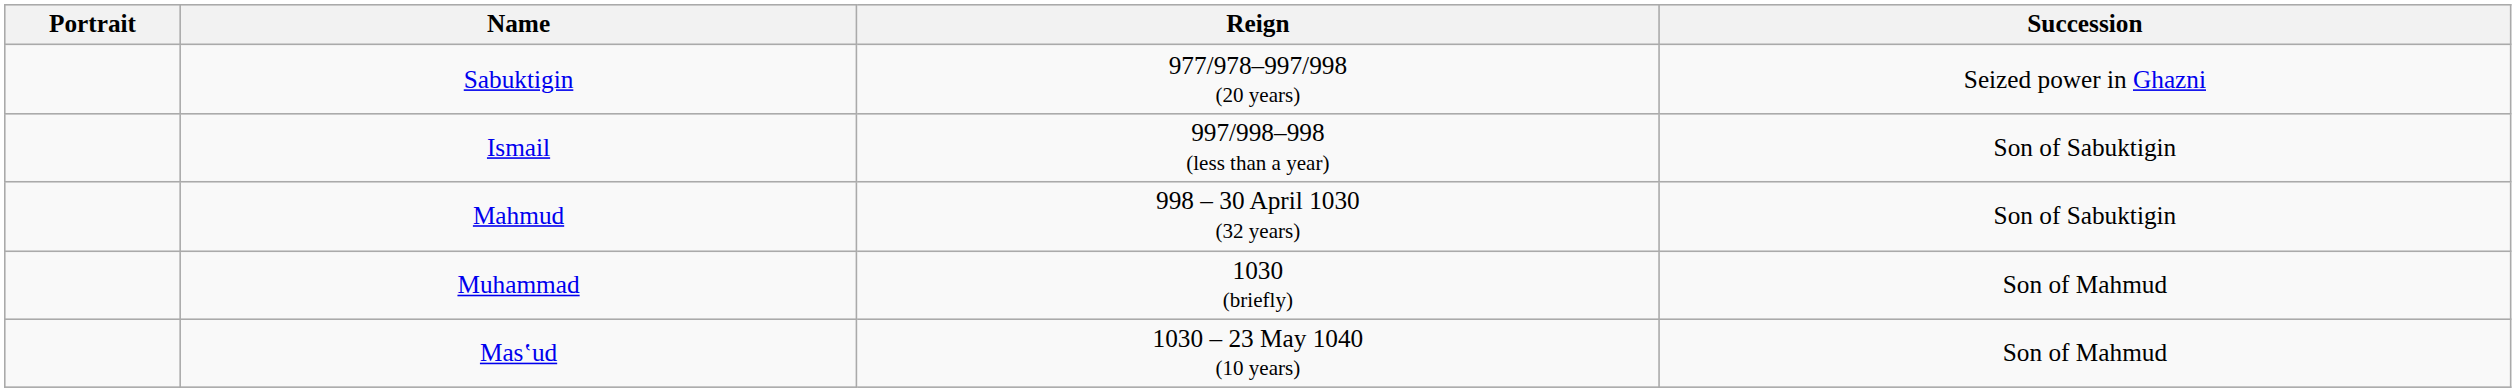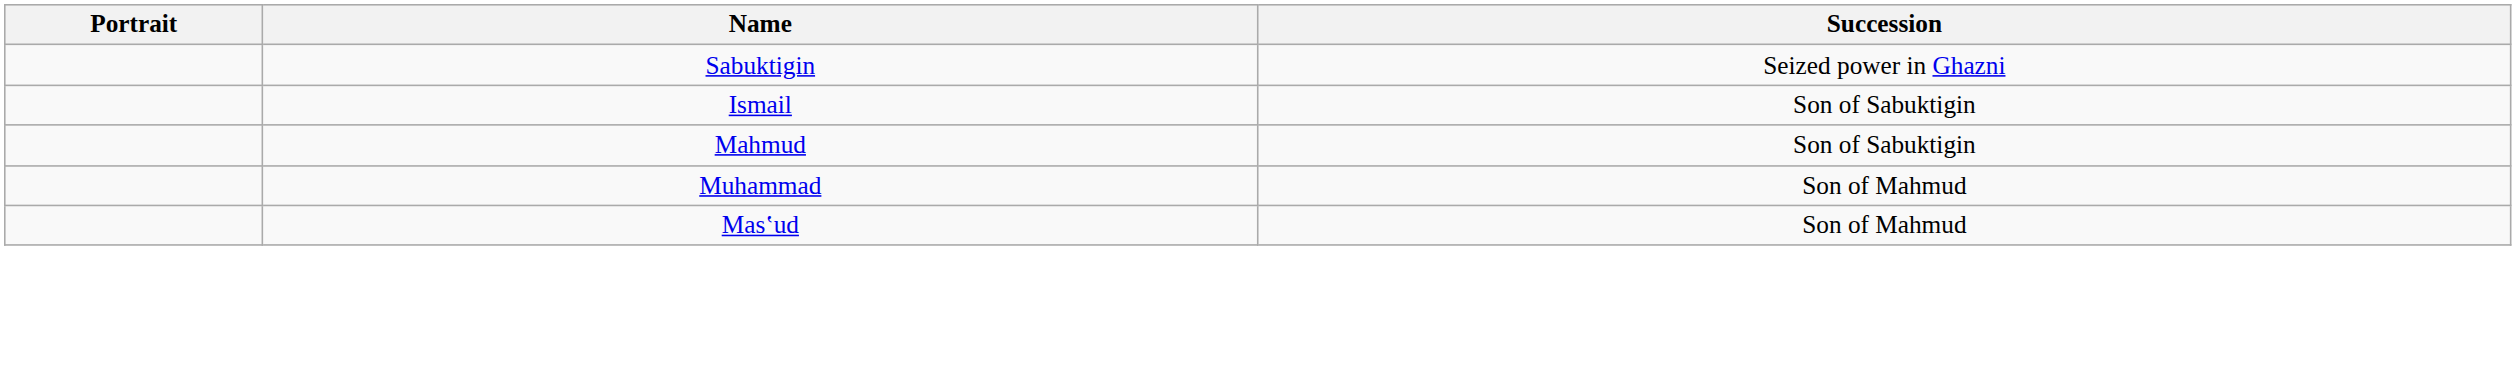- column: Reign | 977/978–997/998 (20 years) | 997/998–998 (less than a year) | 998 – 30 April 1030 (32 years) | 1030 (briefly) | 1030 – 23 May 1040 (10 years)
